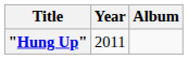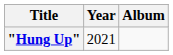"Hung Up" | Year: 2011 -> 2021
